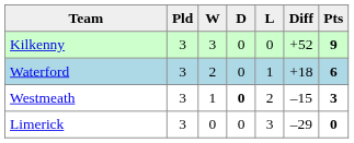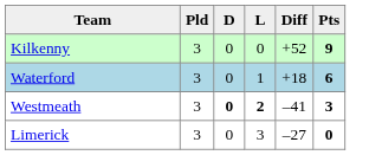- column: W | 3 | 2 | 1 | 0
Westmeath | L: normal -> bold
Westmeath | Diff: –15 -> –41
Limerick | Diff: –29 -> –27
